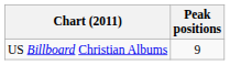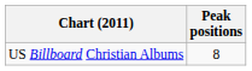US Billboard Christian Albums | Peak positions: 9 -> 8
